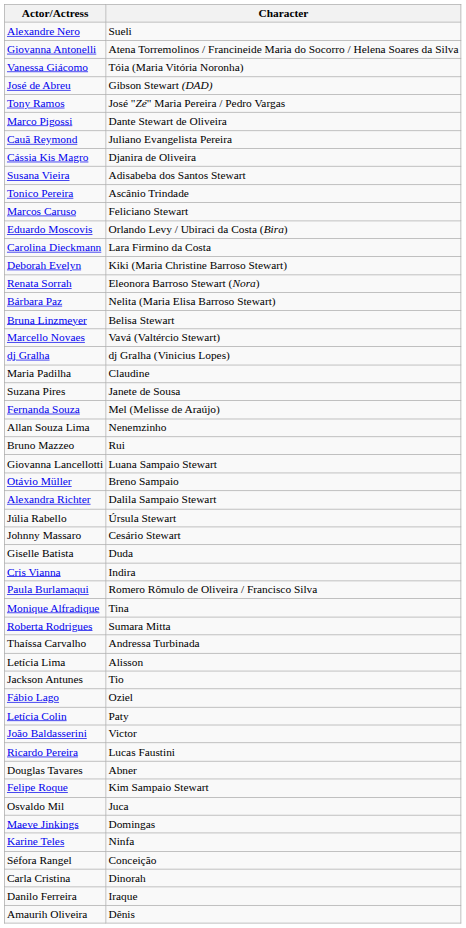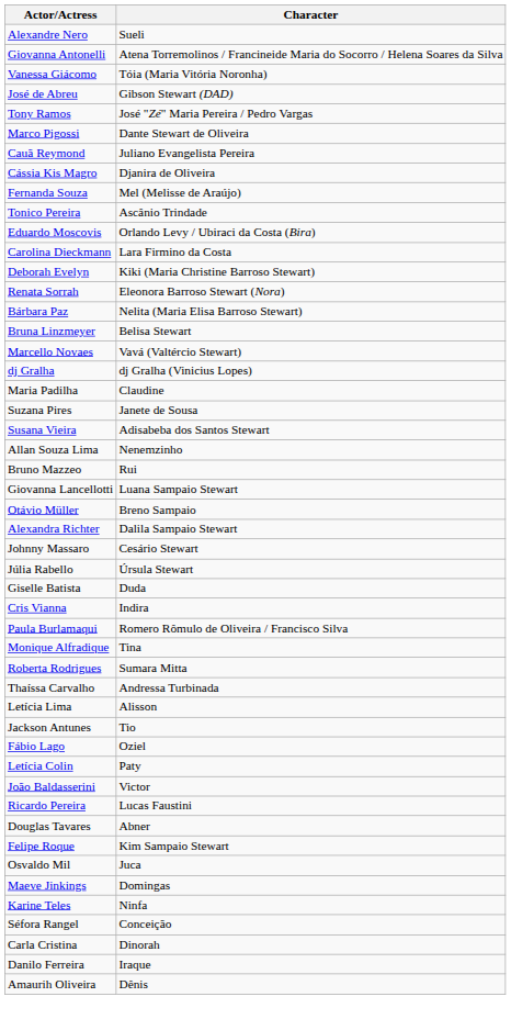rows swapped: Susana Vieira <-> Fernanda Souza
- row: Marcos Caruso | Feliciano Stewart
rows swapped: Johnny Massaro <-> Júlia Rabello
